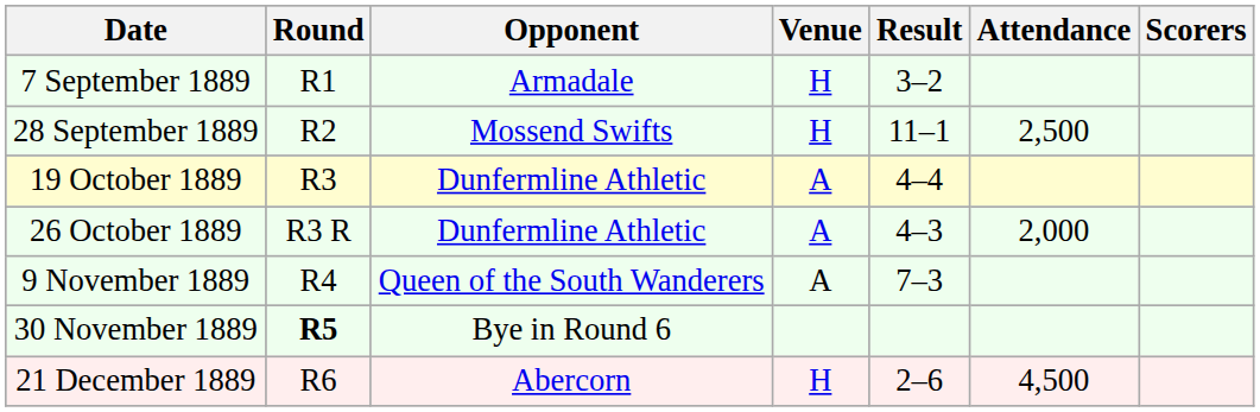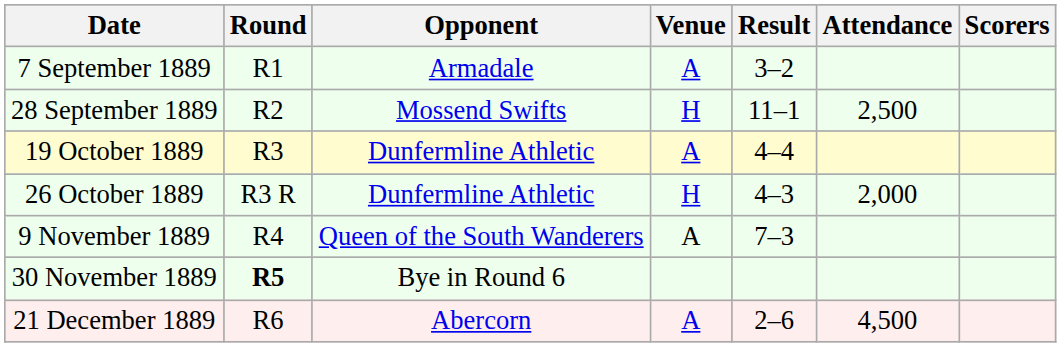7 September 1889 | Venue: H -> A
26 October 1889 | Venue: A -> H
21 December 1889 | Venue: H -> A
